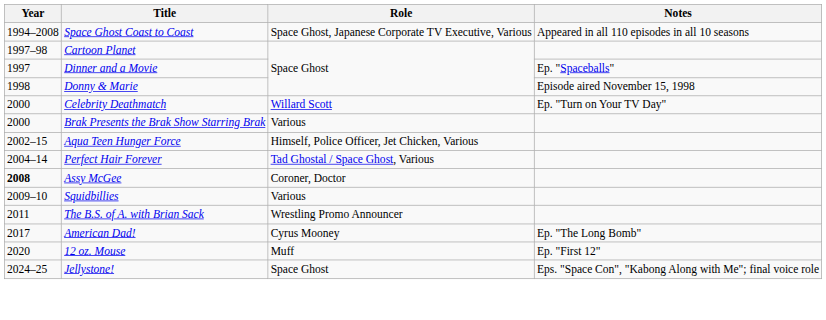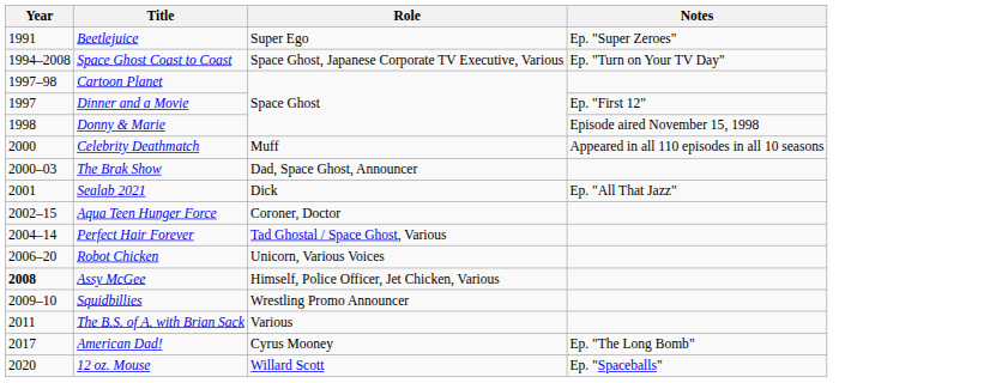+ row: 1991 | Beetlejuice | Super Ego | Ep. "Super Zeroes"
Space Ghost Coast to Coast | Notes: Appeared in all 110 episodes in all 10 seasons -> Ep. "Turn on Your TV Day"
Dinner and a Movie | Notes: Ep. "Spaceballs" -> Ep. "First 12"
Celebrity Deathmatch | Role: Willard Scott -> Muff
Celebrity Deathmatch | Notes: Ep. "Turn on Your TV Day" -> Appeared in all 110 episodes in all 10 seasons
- row: 2000 | Brak Presents the Brak Show Starring Brak | Various
+ row: 2000–03 | The Brak Show | Dad, Space Ghost, Announcer
+ row: 2001 | Sealab 2021 | Dick | Ep. "All That Jazz"
Aqua Teen Hunger Force | Role: Himself, Police Officer, Jet Chicken, Various -> Coroner, Doctor
+ row: 2006–20 | Robot Chicken | Unicorn, Various Voices
Assy McGee | Role: Coroner, Doctor -> Himself, Police Officer, Jet Chicken, Various
Squidbillies | Role: Various -> Wrestling Promo Announcer
The B.S. of A. with Brian Sack | Role: Wrestling Promo Announcer -> Various
12 oz. Mouse | Role: Muff -> Willard Scott
12 oz. Mouse | Notes: Ep. "First 12" -> Ep. "Spaceballs"
- row: 2024–25 | Jellystone! | Space Ghost | Eps. "Space Con", "Kabong Along with Me"; final voice role
